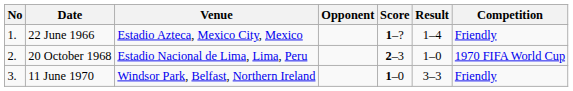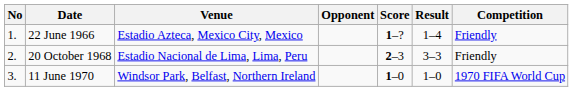20 October 1968 | Result: 1–0 -> 3–3
20 October 1968 | Competition: 1970 FIFA World Cup -> Friendly
11 June 1970 | Result: 3–3 -> 1–0
11 June 1970 | Competition: Friendly -> 1970 FIFA World Cup
